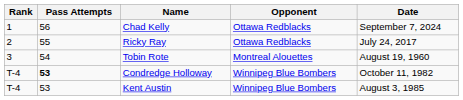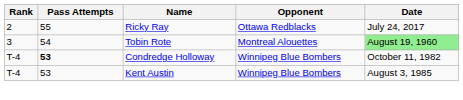- row: 1 | 56 | Chad Kelly | Ottawa Redblacks | September 7, 2024
Tobin Rote | Date: no background -> lightgreen background
